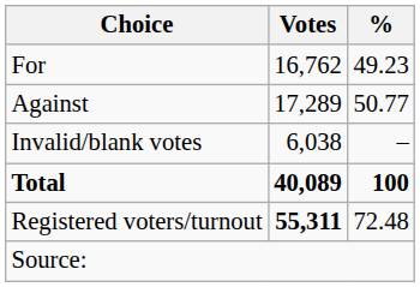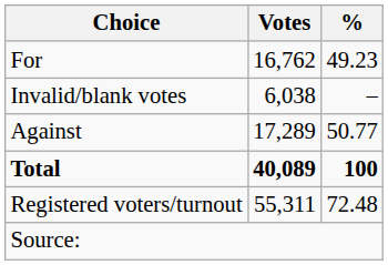rows swapped: Against <-> Invalid/blank votes
Registered voters/turnout | Votes: bold -> normal
